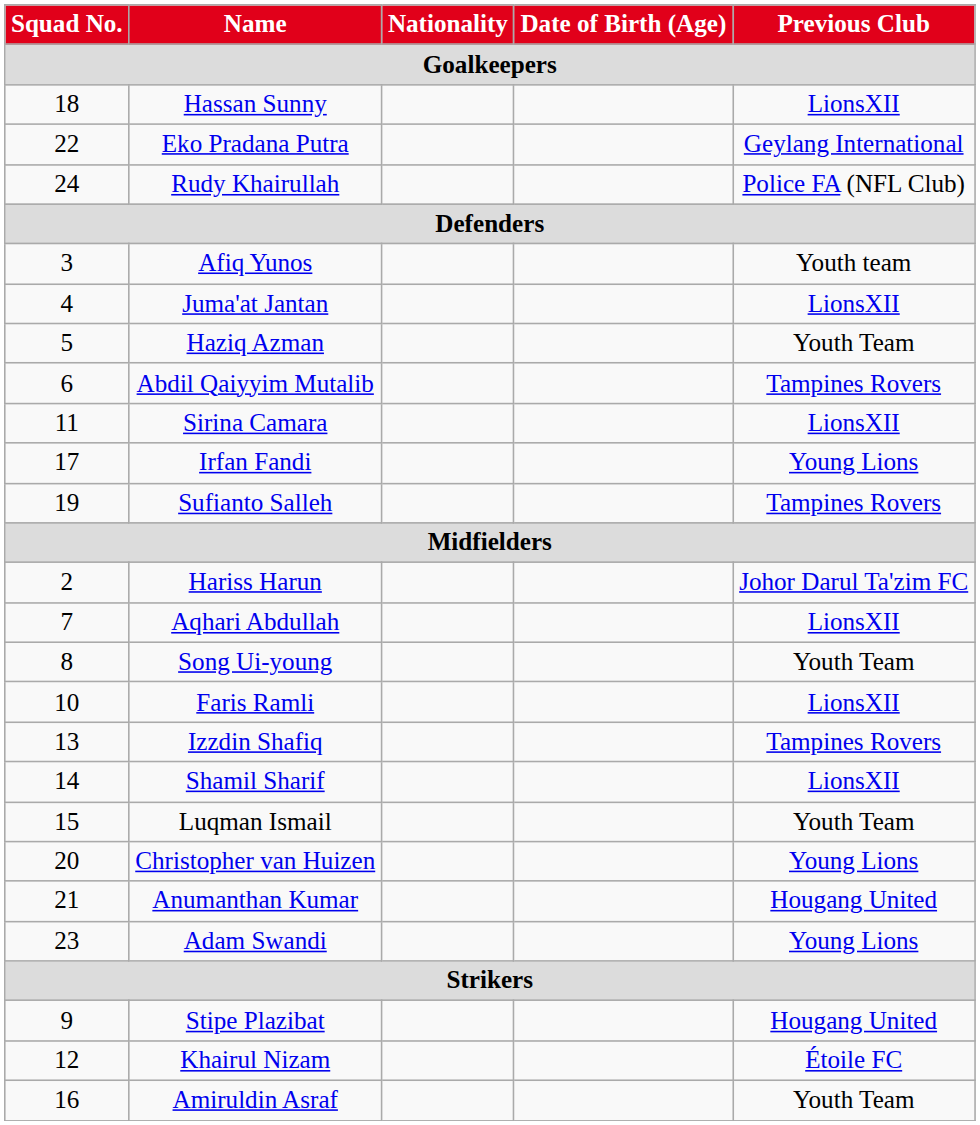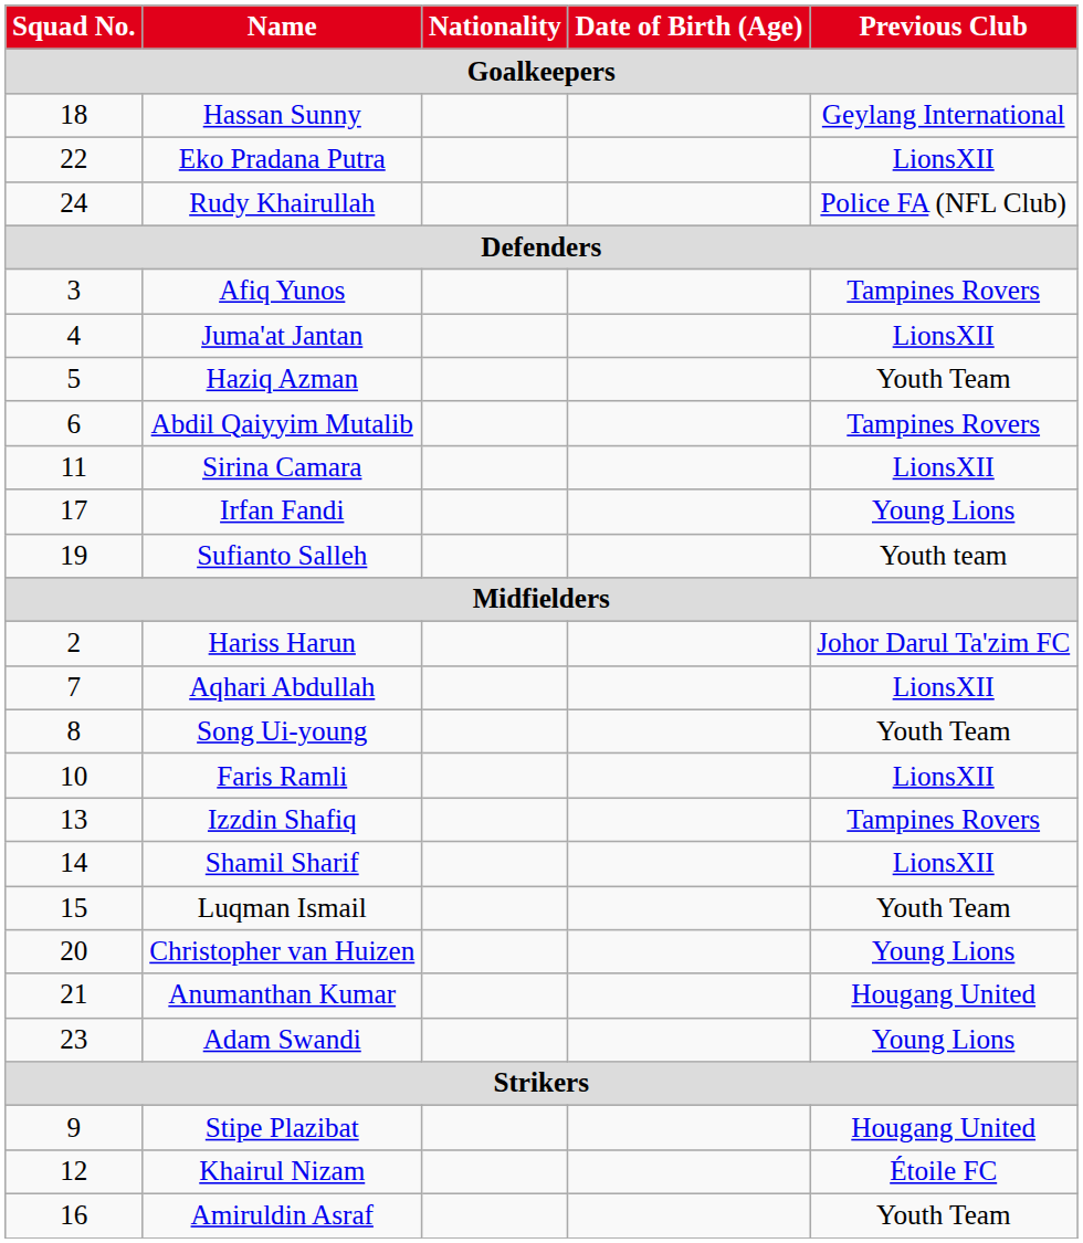Hassan Sunny | Previous Club: LionsXII -> Geylang International
Eko Pradana Putra | Previous Club: Geylang International -> LionsXII
Afiq Yunos | Previous Club: Youth team -> Tampines Rovers
Sufianto Salleh | Previous Club: Tampines Rovers -> Youth team
